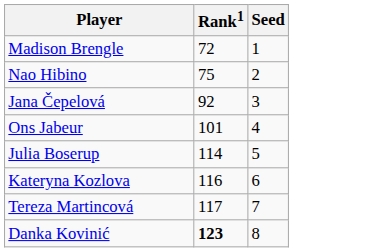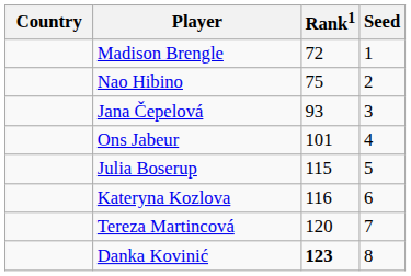+ column: Country
Jana Čepelová | Rank1: 92 -> 93
Julia Boserup | Rank1: 114 -> 115
Tereza Martincová | Rank1: 117 -> 120
